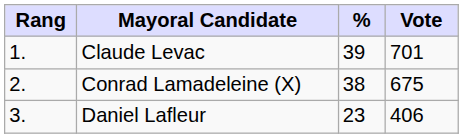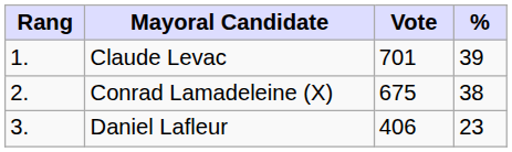columns swapped: Vote <-> %
